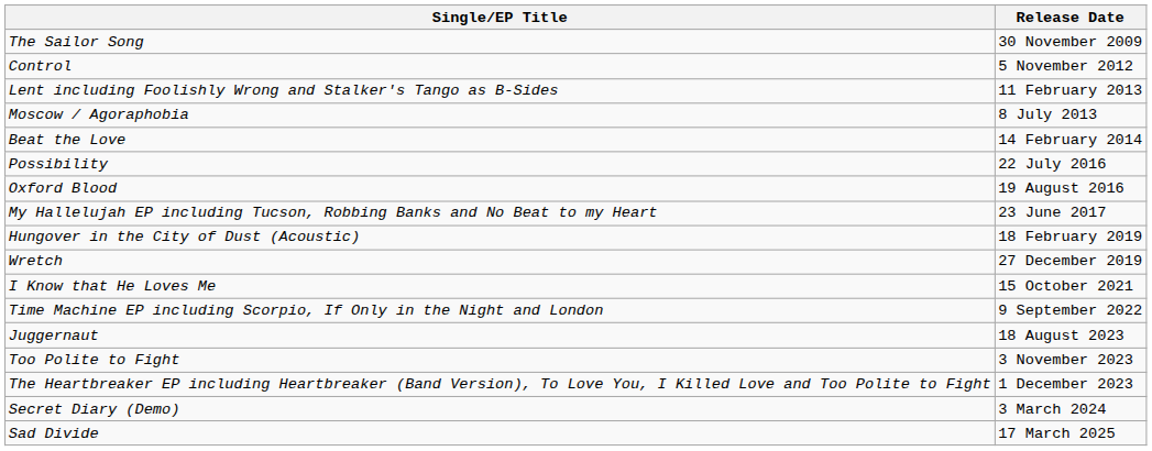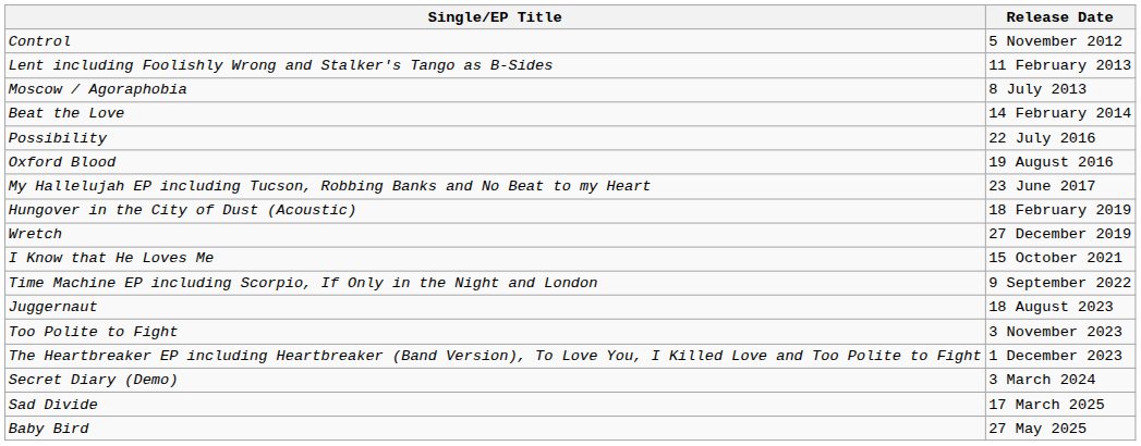- row: The Sailor Song | 30 November 2009
+ row: Baby Bird | 27 May 2025
